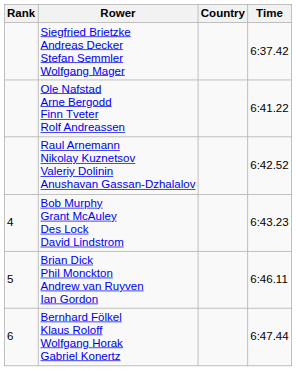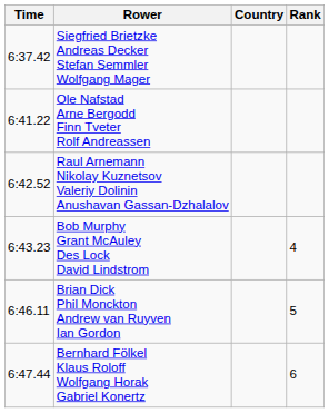columns swapped: Rank <-> Time
